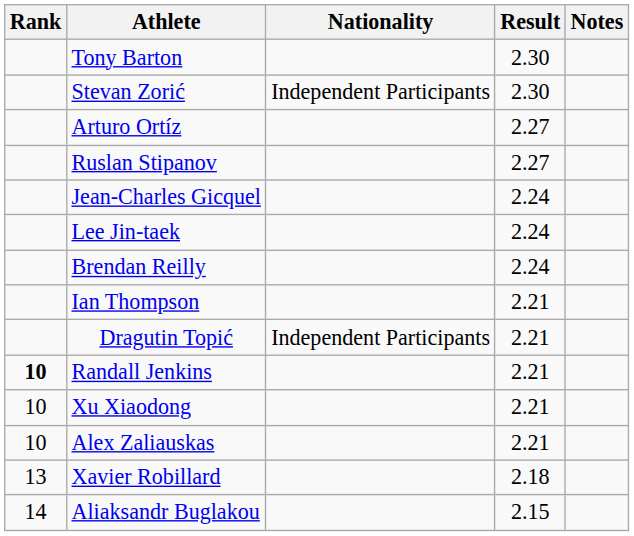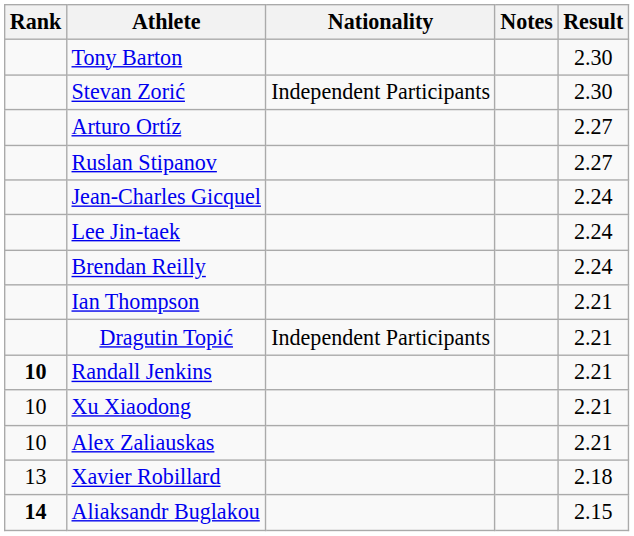columns swapped: Result <-> Notes
Aliaksandr Buglakou | Rank: normal -> bold
